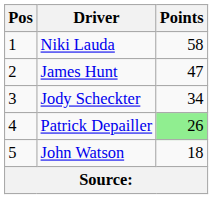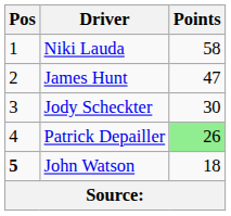Jody Scheckter | Points: 34 -> 30
John Watson | Pos: normal -> bold
